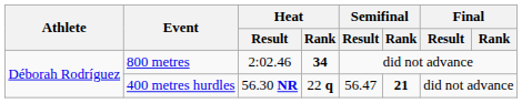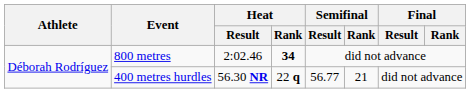400 metres hurdles | Semifinal / Result: 56.47 -> 56.77
400 metres hurdles | Semifinal / Rank: bold -> normal
